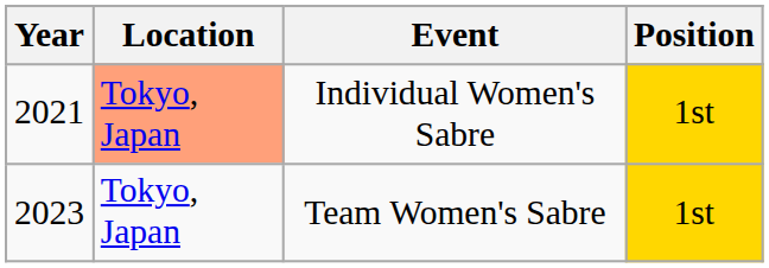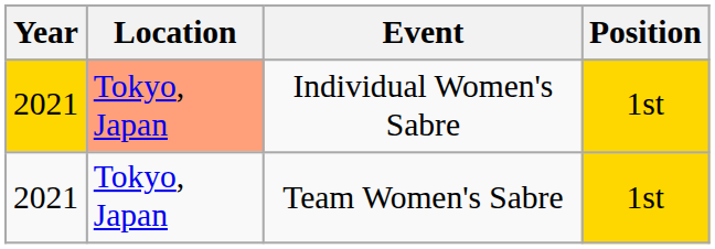Individual Women's Sabre | Year: no background -> gold background
Team Women's Sabre | Year: 2023 -> 2021
